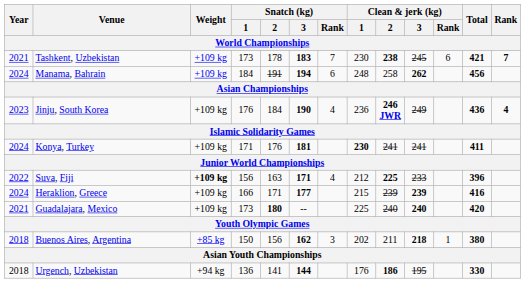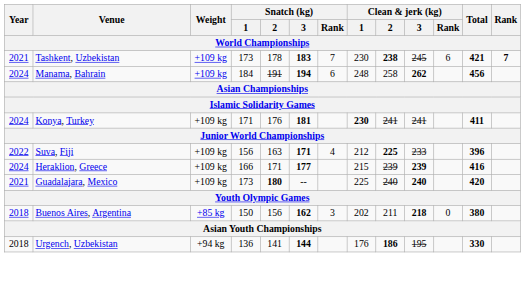- row: 2023 | Jinju, South Korea | +109 kg | 176 | 184 | 190 | 4 | 236 | 246 JWR | 249 | 436 | 4
Suva, Fiji | Weight: bold -> normal
Buenos Aires, Argentina | Clean & jerk (kg) / Rank: 1 -> 0
